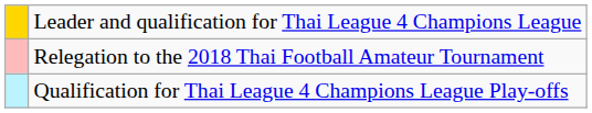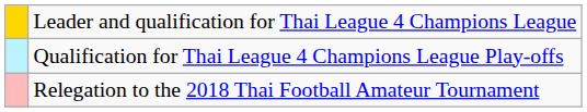rows swapped: Qualification for Thai League 4 Champions League Play-offs <-> Relegation to the 2018 Thai Football Amateur Tournament
